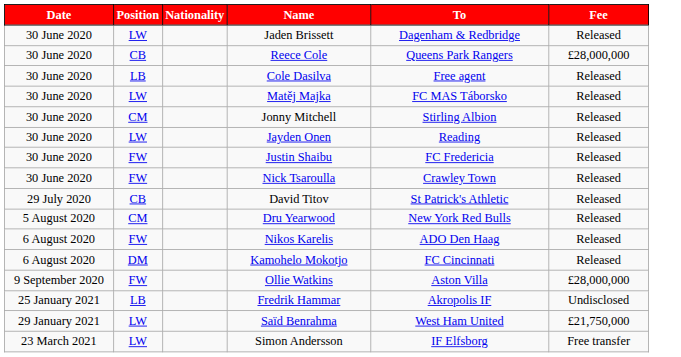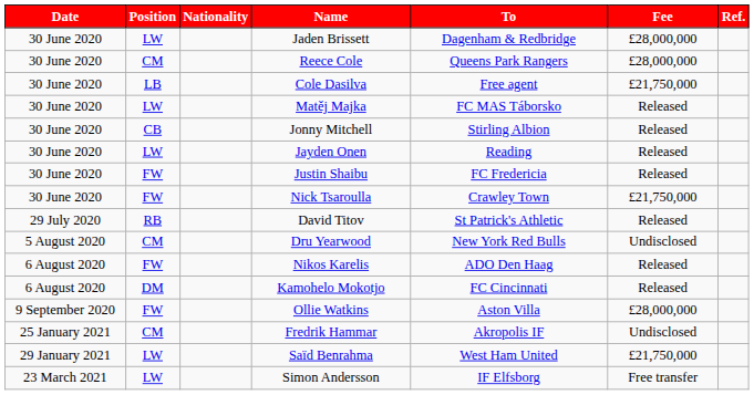+ column: Ref.
Jaden Brissett | Fee: Released -> £28,000,000
Reece Cole | Position: CB -> CM
Cole Dasilva | Fee: Released -> £21,750,000
Jonny Mitchell | Position: CM -> CB
Nick Tsaroulla | Fee: Released -> £21,750,000
David Titov | Position: CB -> RB
Dru Yearwood | Fee: Released -> Undisclosed
Fredrik Hammar | Position: LB -> CM
